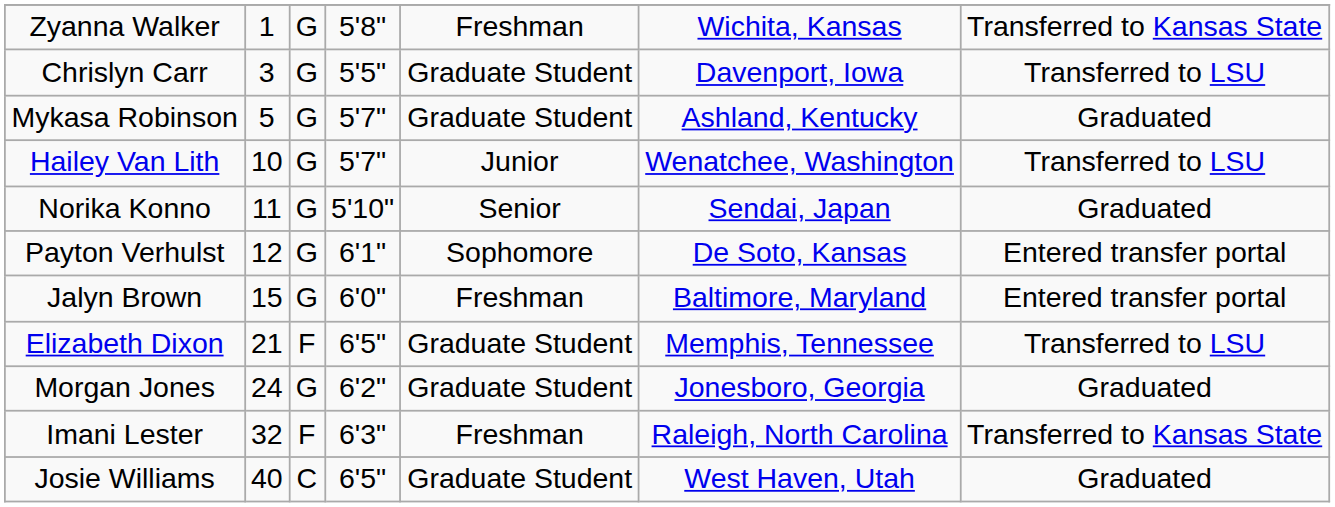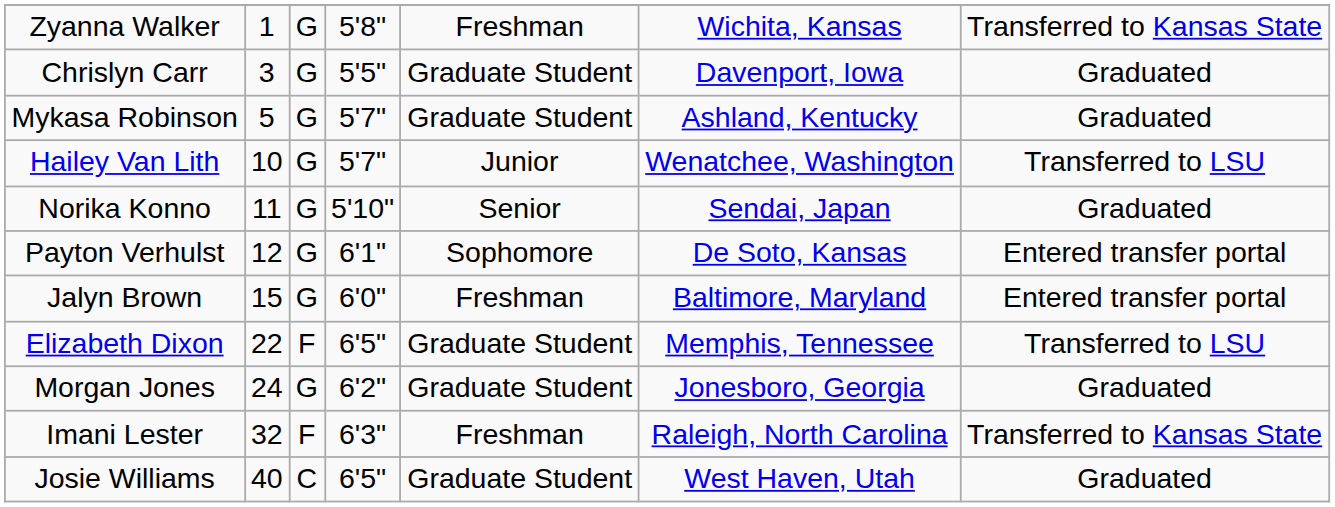Chrislyn Carr | column 7: Transferred to LSU -> Graduated
Elizabeth Dixon | column 2: 21 -> 22
